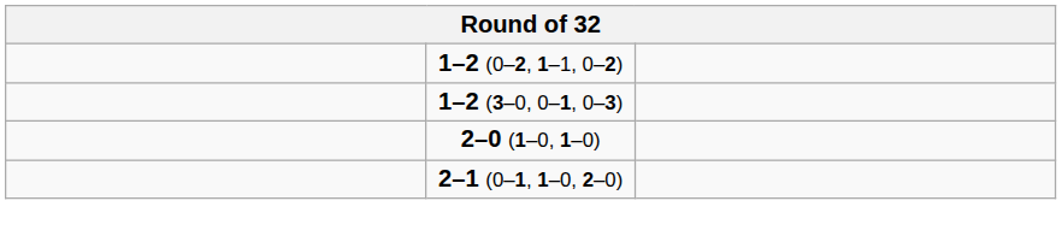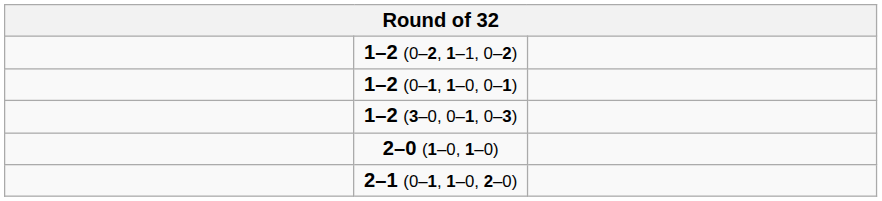+ row: 1–2 (0–1, 1–0, 0–1)
